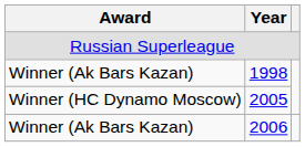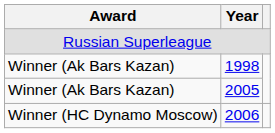2005 | Award: Winner (HC Dynamo Moscow) -> Winner (Ak Bars Kazan)
2006 | Award: Winner (Ak Bars Kazan) -> Winner (HC Dynamo Moscow)
